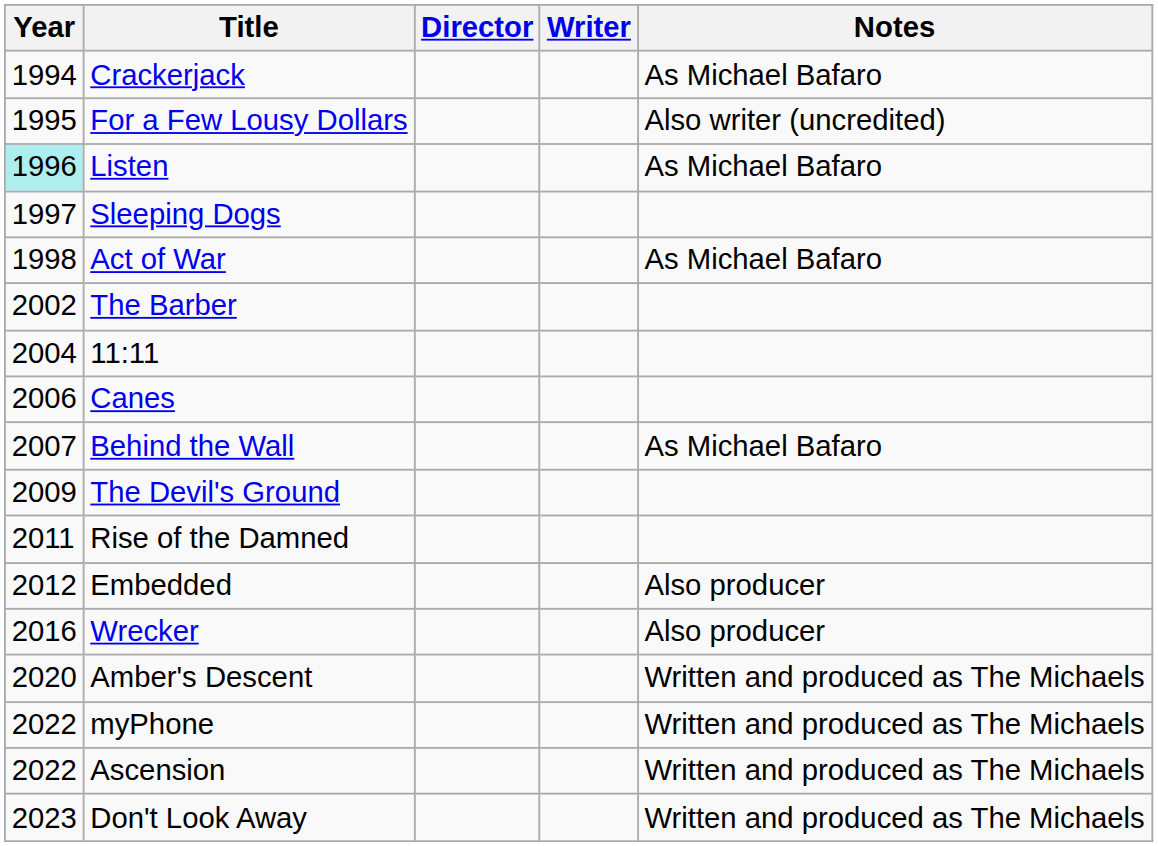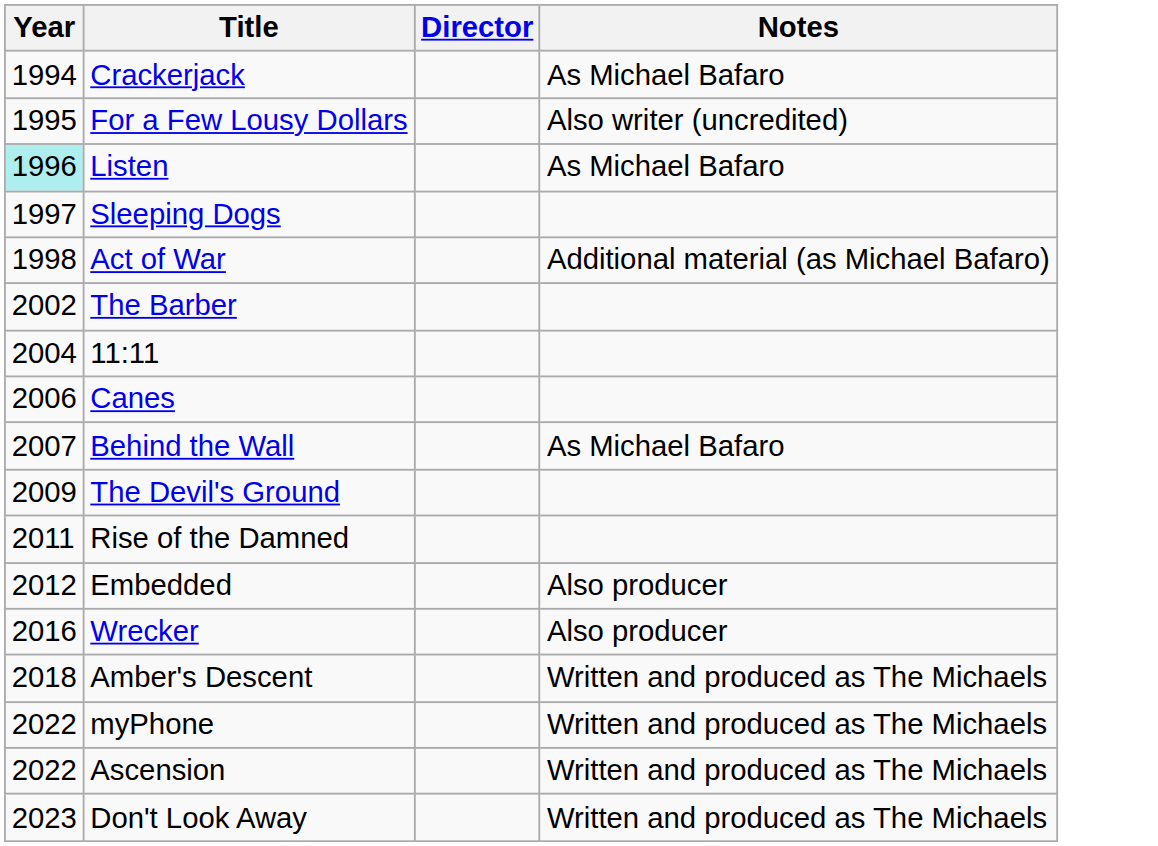- column: Writer
Act of War | Notes: As Michael Bafaro -> Additional material (as Michael Bafaro)
Amber's Descent | Year: 2020 -> 2018
